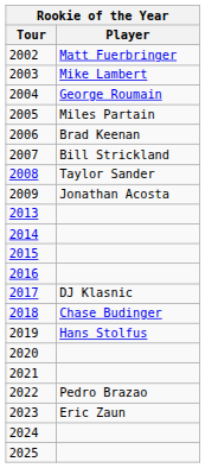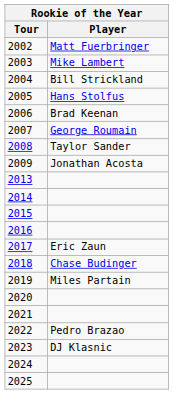2004 | Player: George Roumain -> Bill Strickland
2005 | Player: Miles Partain -> Hans Stolfus
2007 | Player: Bill Strickland -> George Roumain
2017 | Player: DJ Klasnic -> Eric Zaun
2019 | Player: Hans Stolfus -> Miles Partain
2023 | Player: Eric Zaun -> DJ Klasnic
